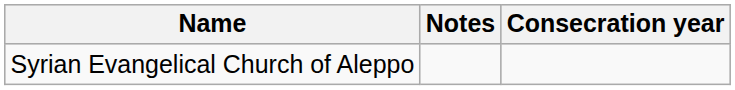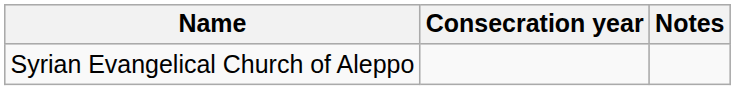columns swapped: Consecration year <-> Notes
